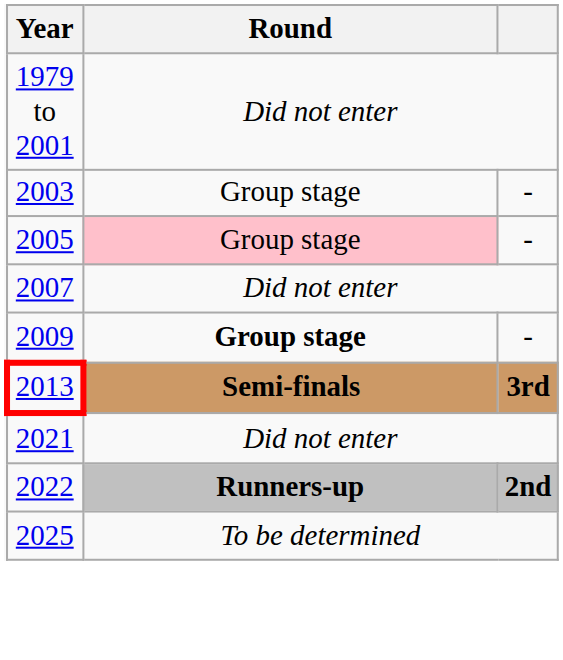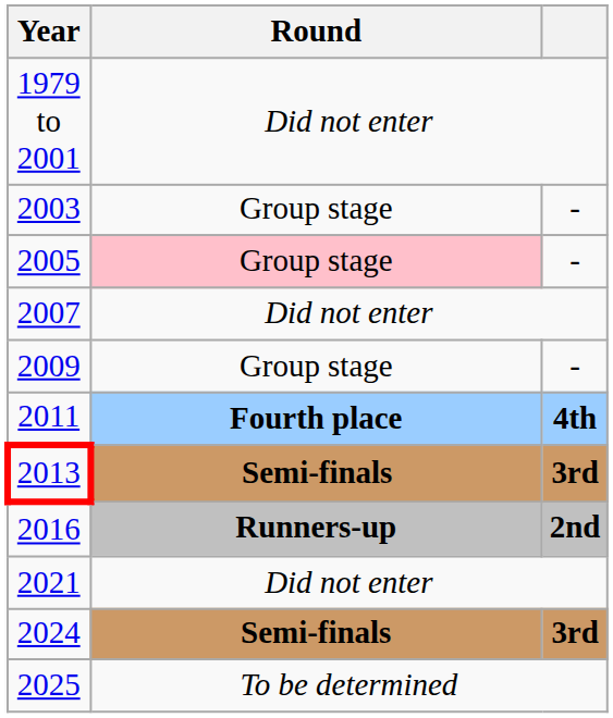2009 | Round: bold -> normal
+ row: 2011 | Fourth place | 4th
+ row: 2016 | Runners-up | 2nd
- row: 2022 | Runners-up | 2nd
+ row: 2024 | Semi-finals | 3rd
